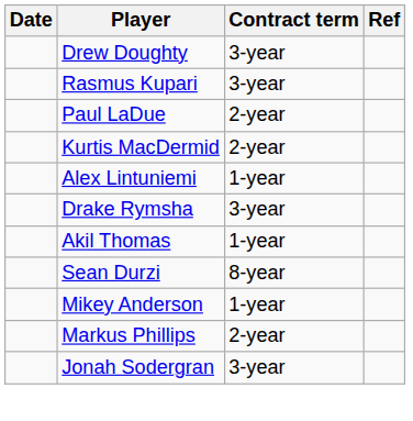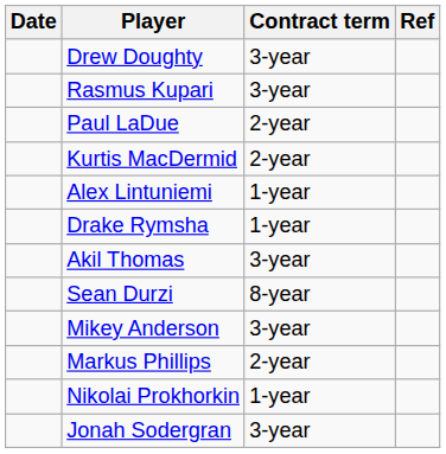Drake Rymsha | Contract term: 3-year -> 1-year
Akil Thomas | Contract term: 1-year -> 3-year
Mikey Anderson | Contract term: 1-year -> 3-year
+ row: Nikolai Prokhorkin | 1-year
